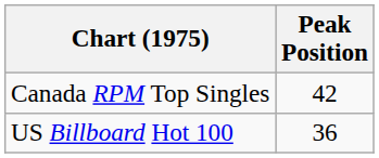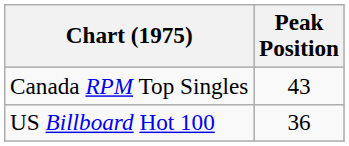Canada RPM Top Singles | Peak Position: 42 -> 43
